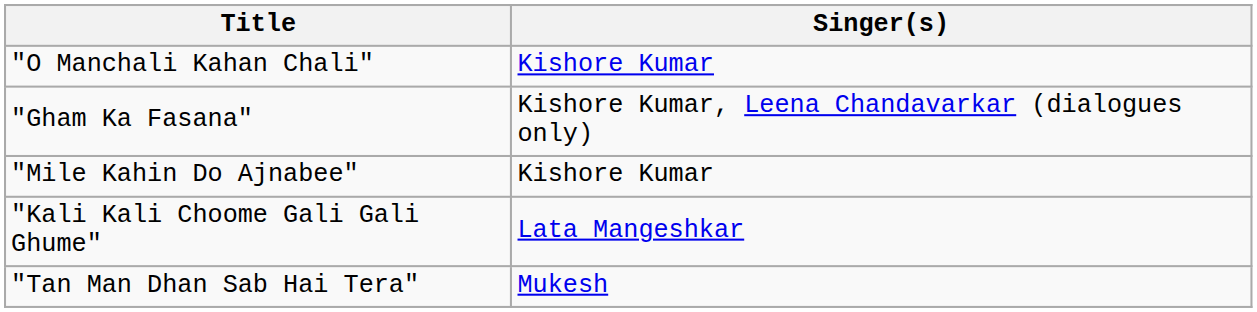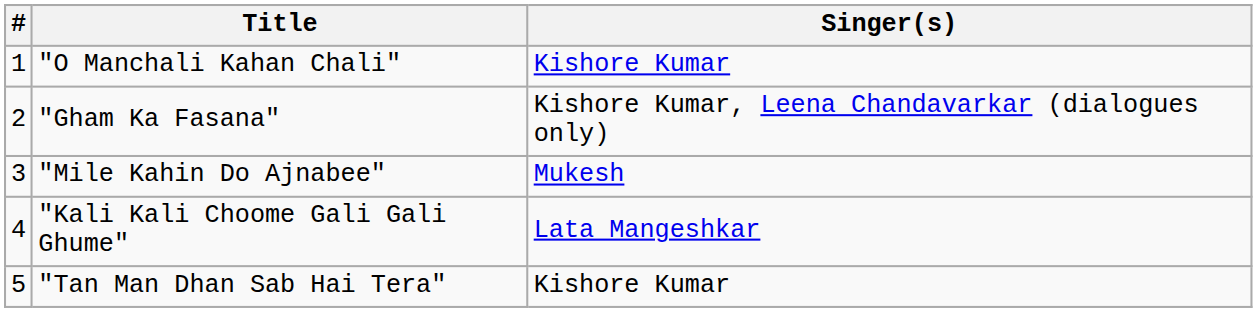+ column: # | 1 | 2 | 3 | 4 | 5
"Mile Kahin Do Ajnabee" | Singer(s): Kishore Kumar -> Mukesh
"Tan Man Dhan Sab Hai Tera" | Singer(s): Mukesh -> Kishore Kumar
